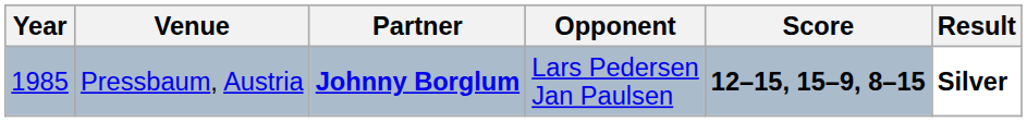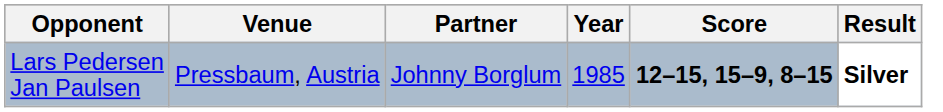columns swapped: Year <-> Opponent
Pressbaum, Austria | Partner: bold -> normal
